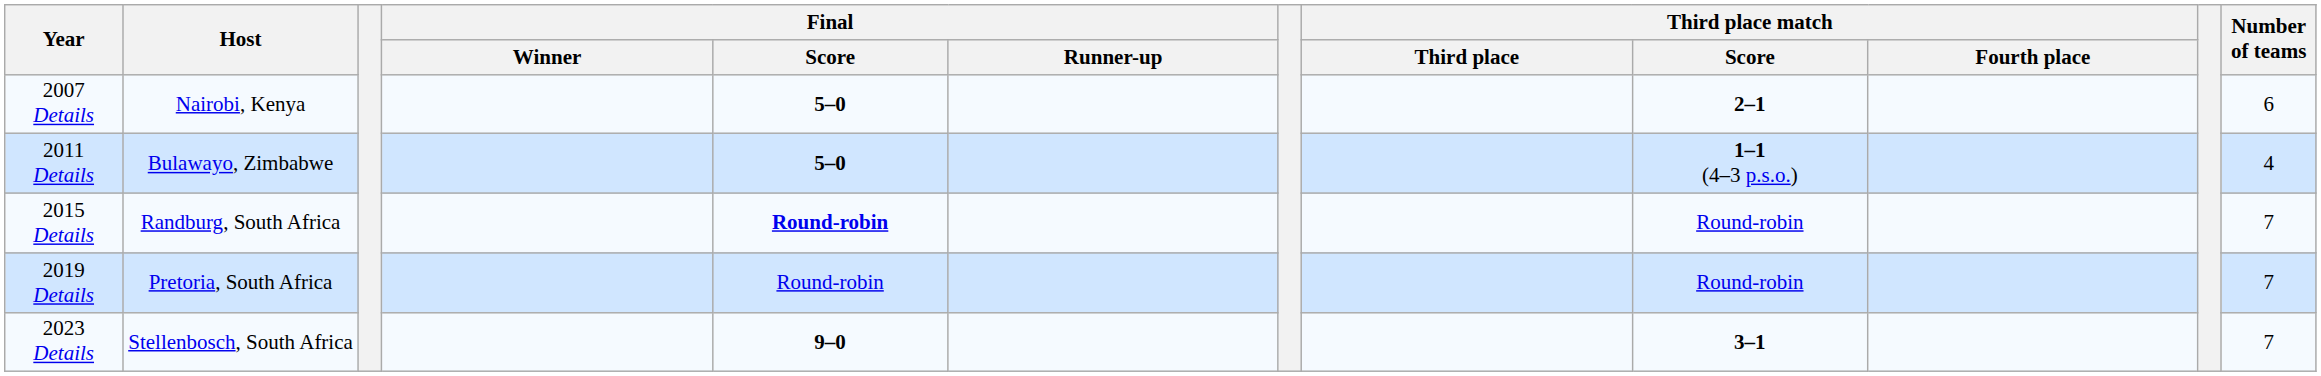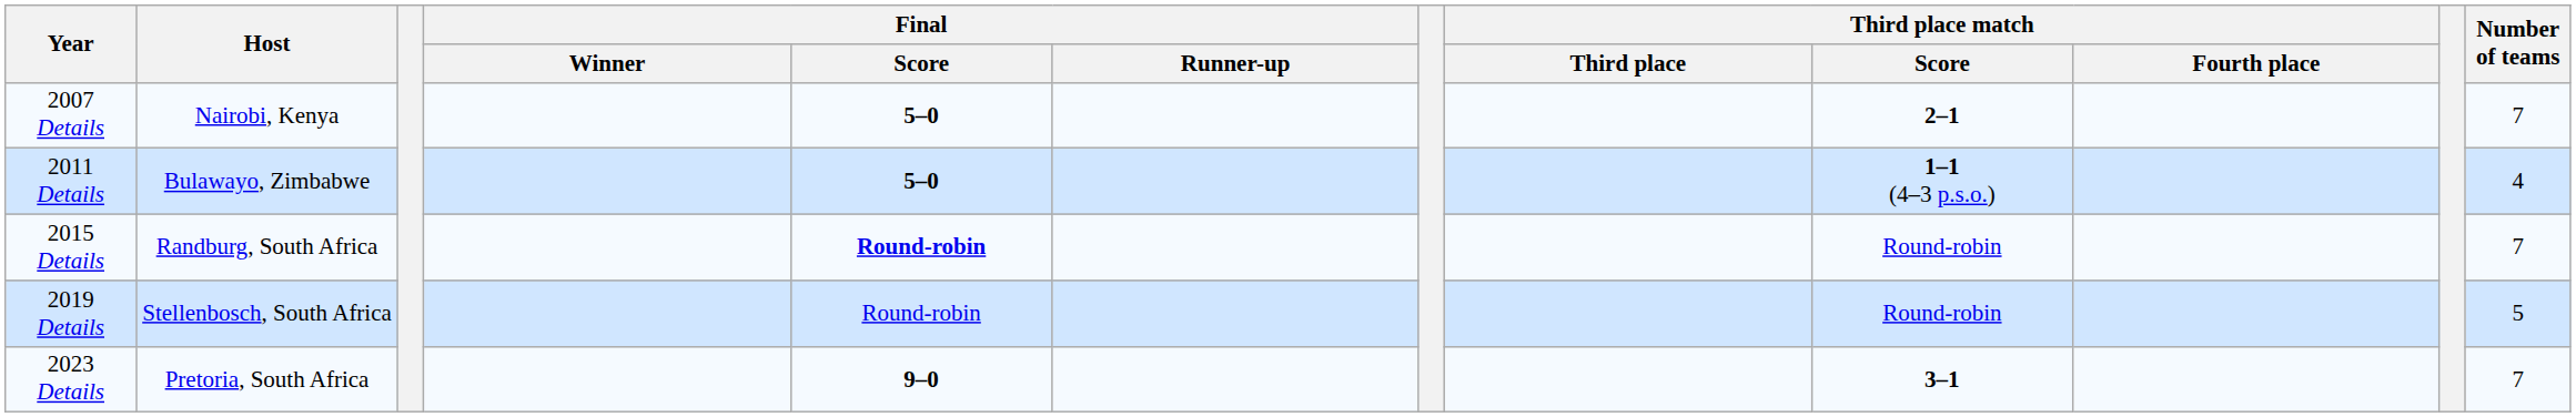2007 Details | Number of teams: 6 -> 7
2019 Details | Host: Pretoria, South Africa -> Stellenbosch, South Africa
2019 Details | Number of teams: 7 -> 5
2023 Details | Host: Stellenbosch, South Africa -> Pretoria, South Africa
